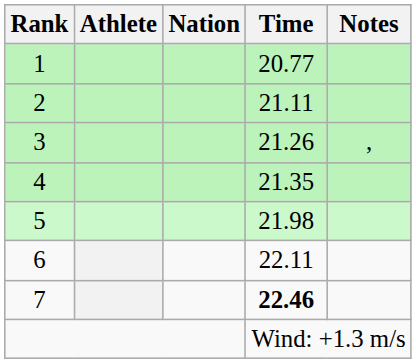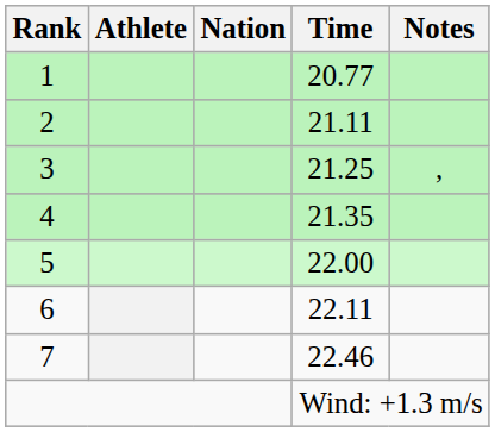3 | Time: 21.26 -> 21.25
5 | Time: 21.98 -> 22.00
7 | Time: bold -> normal
